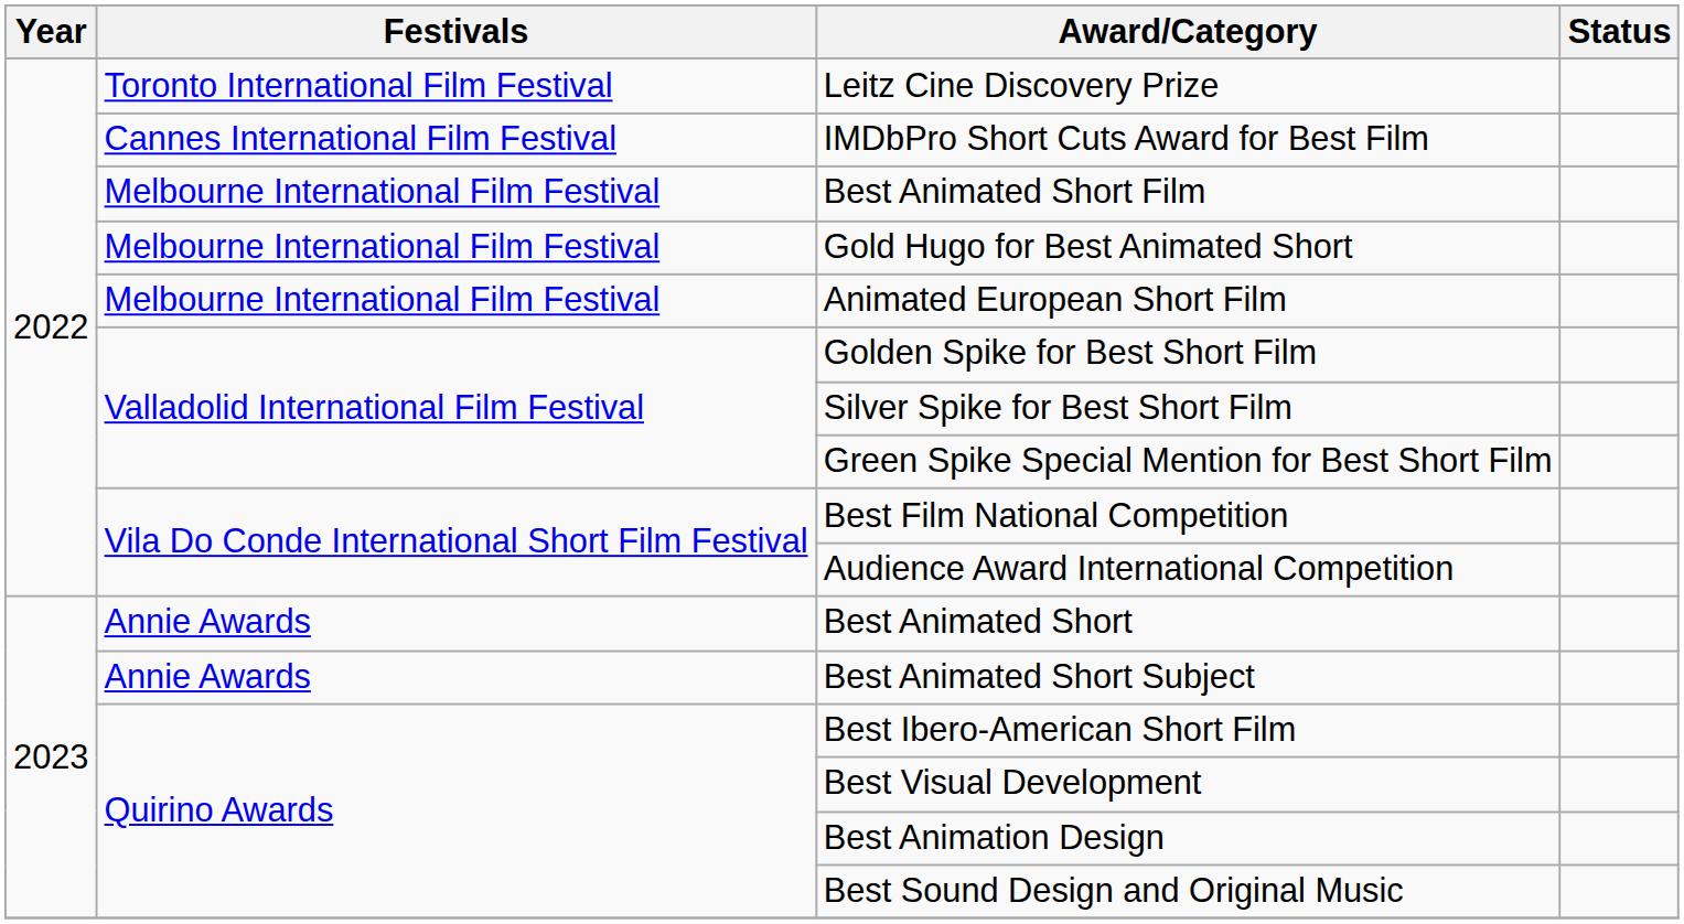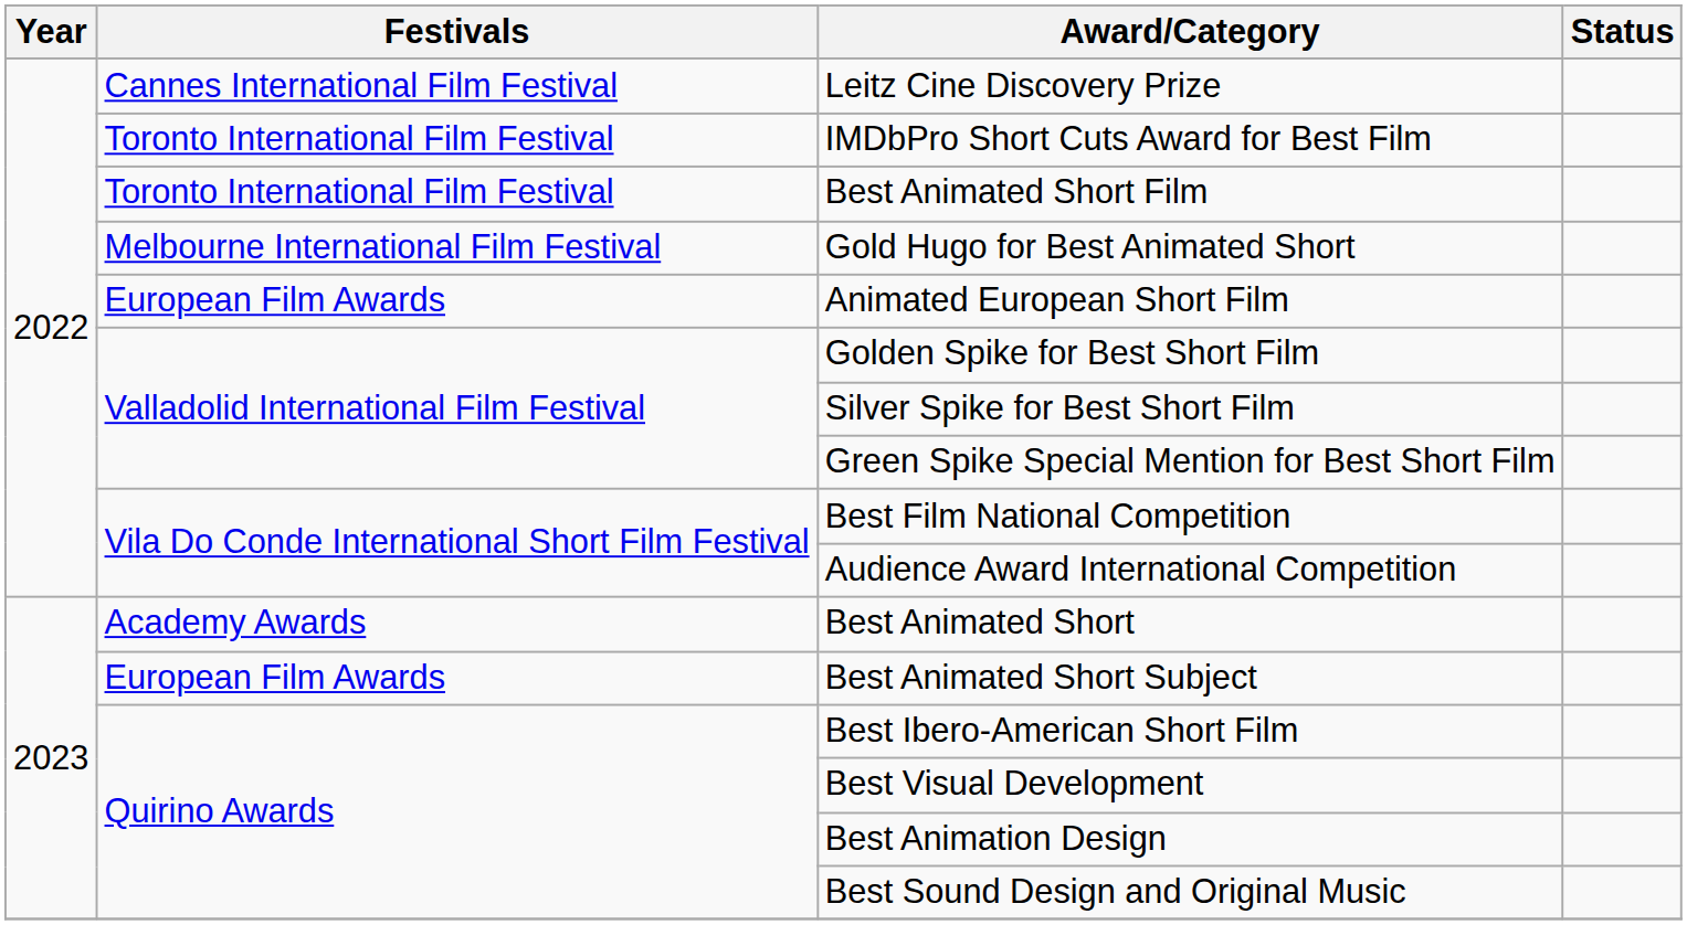Leitz Cine Discovery Prize | Festivals: Toronto International Film Festival -> Cannes International Film Festival
IMDbPro Short Cuts Award for Best Film | Festivals: Cannes International Film Festival -> Toronto International Film Festival
Best Animated Short Film | Festivals: Melbourne International Film Festival -> Toronto International Film Festival
Animated European Short Film | Festivals: Melbourne International Film Festival -> European Film Awards
Best Animated Short | Festivals: Annie Awards -> Academy Awards
Best Animated Short Subject | Festivals: Annie Awards -> European Film Awards
